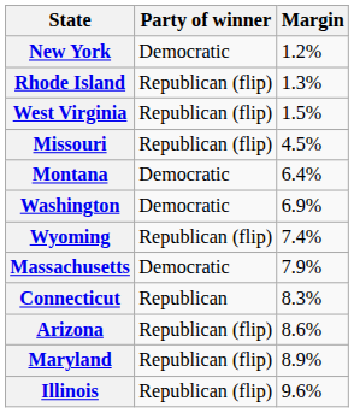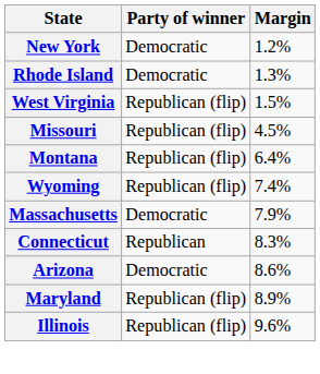Rhode Island | Party of winner: Republican (flip) -> Democratic
Montana | Party of winner: Democratic -> Republican (flip)
- row: Washington | Democratic | 6.9%
Arizona | Party of winner: Republican (flip) -> Democratic
